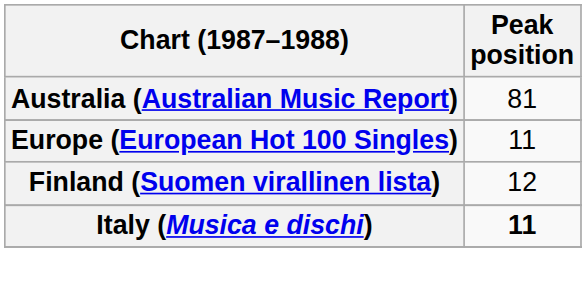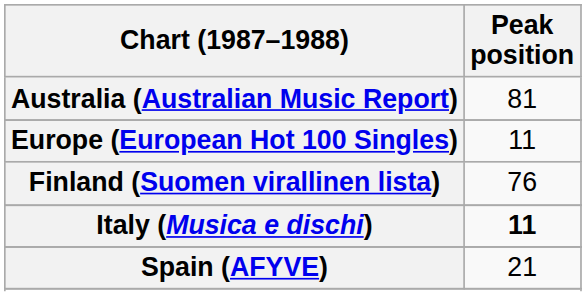Finland (Suomen virallinen lista) | Peak position: 12 -> 76
+ row: Spain (AFYVE) | 21
